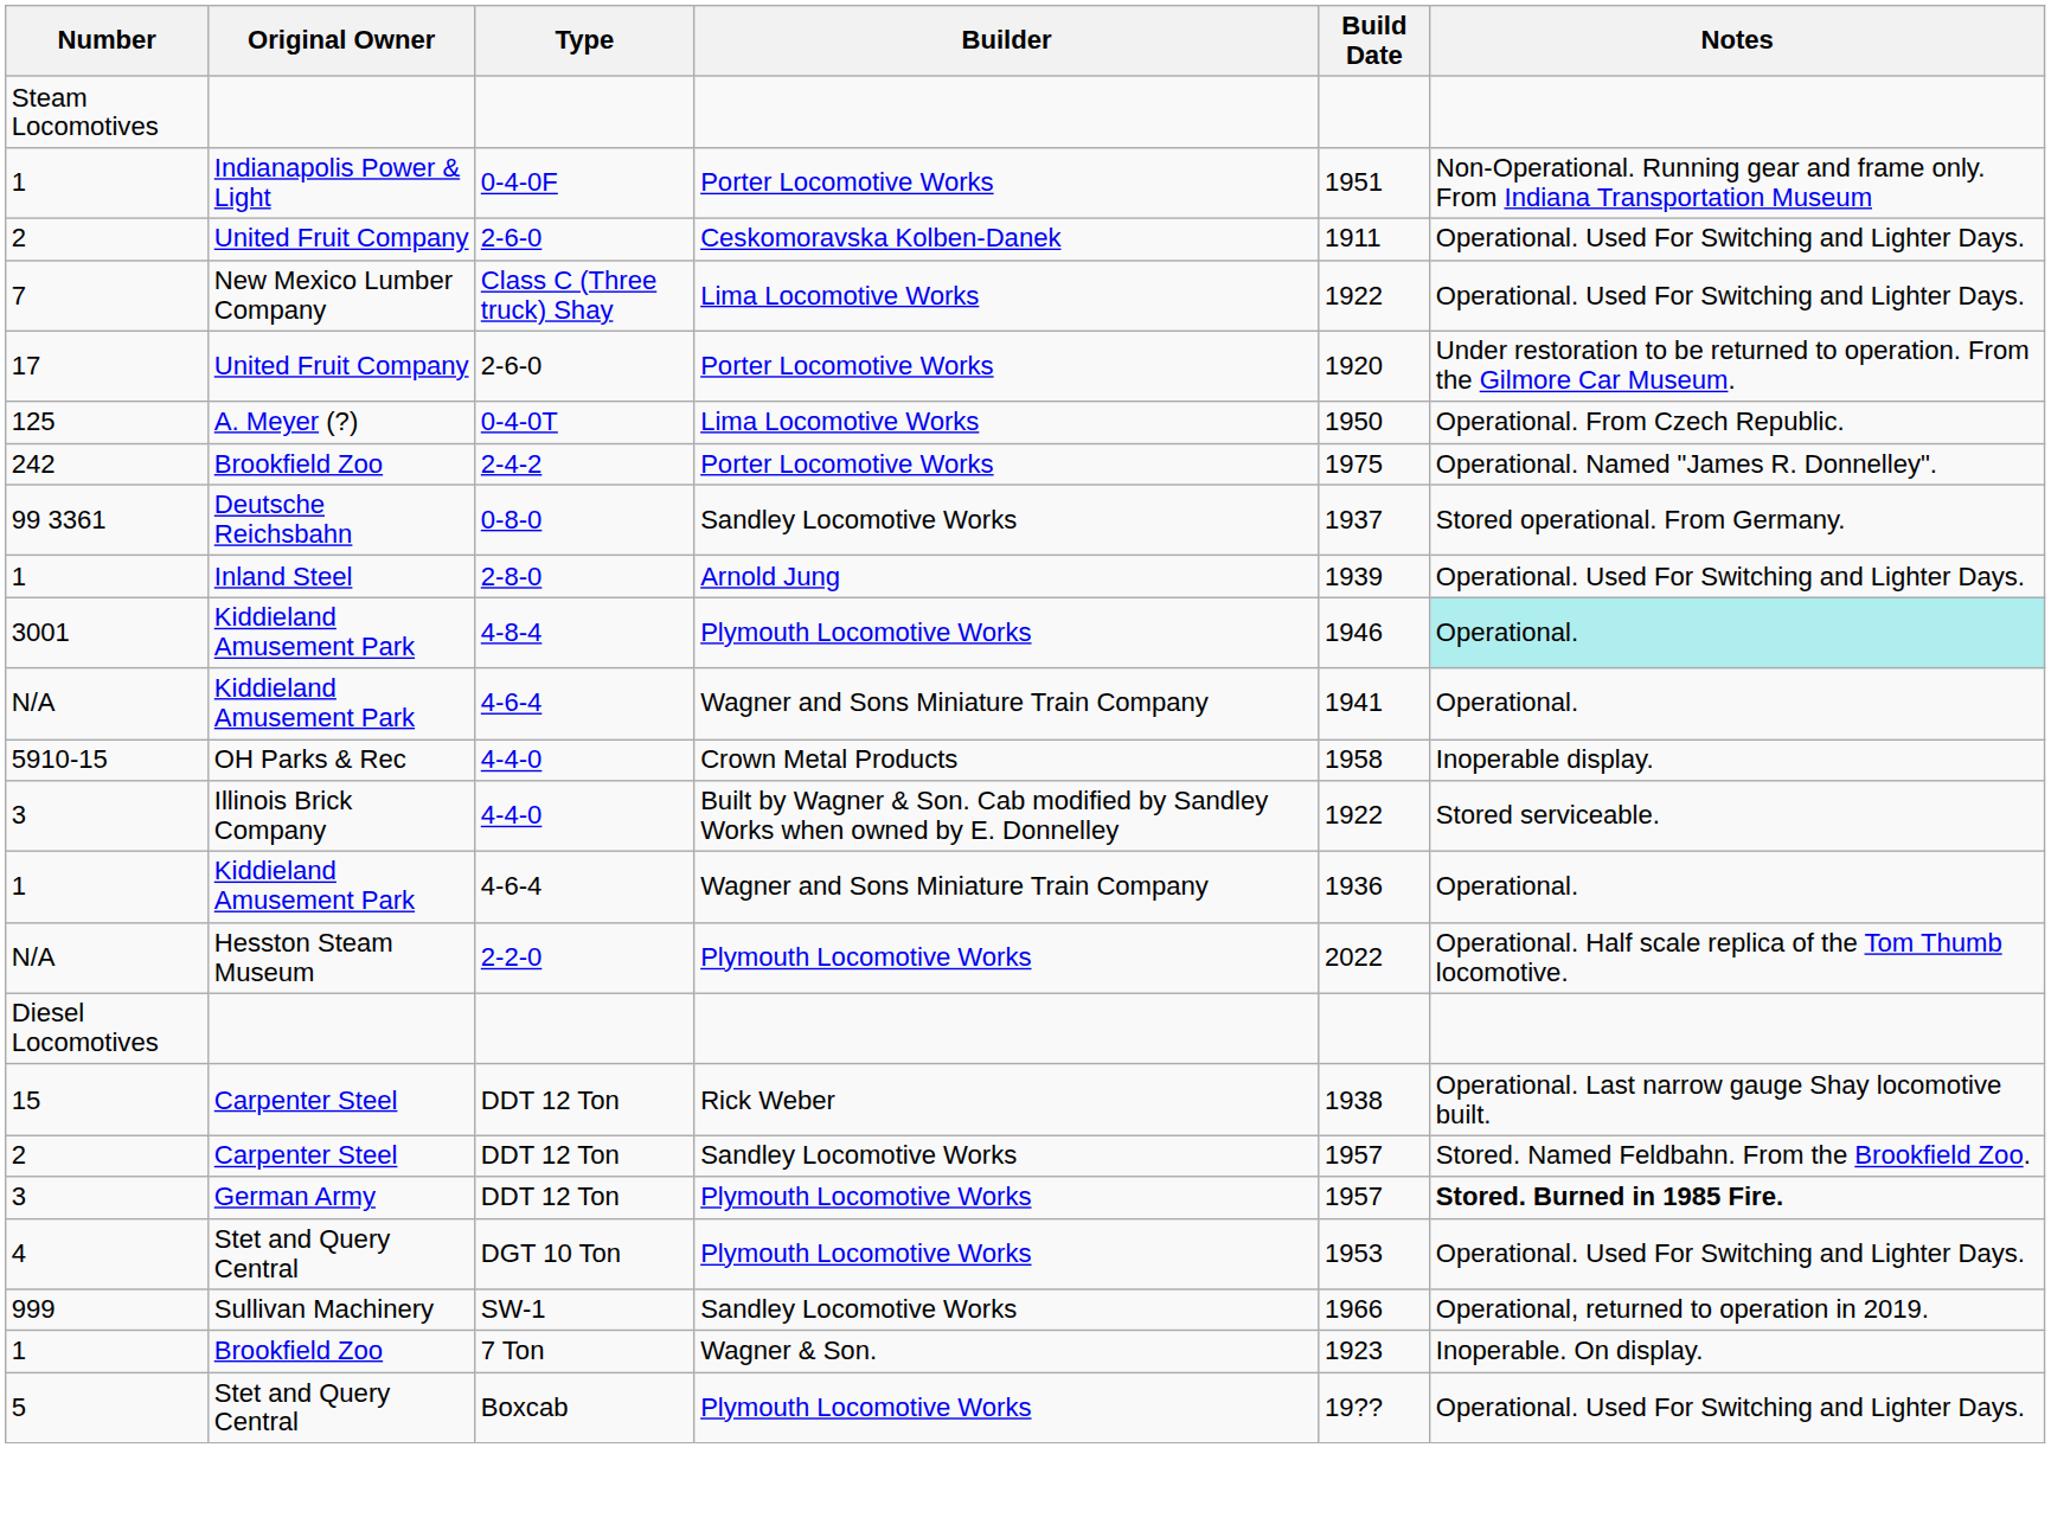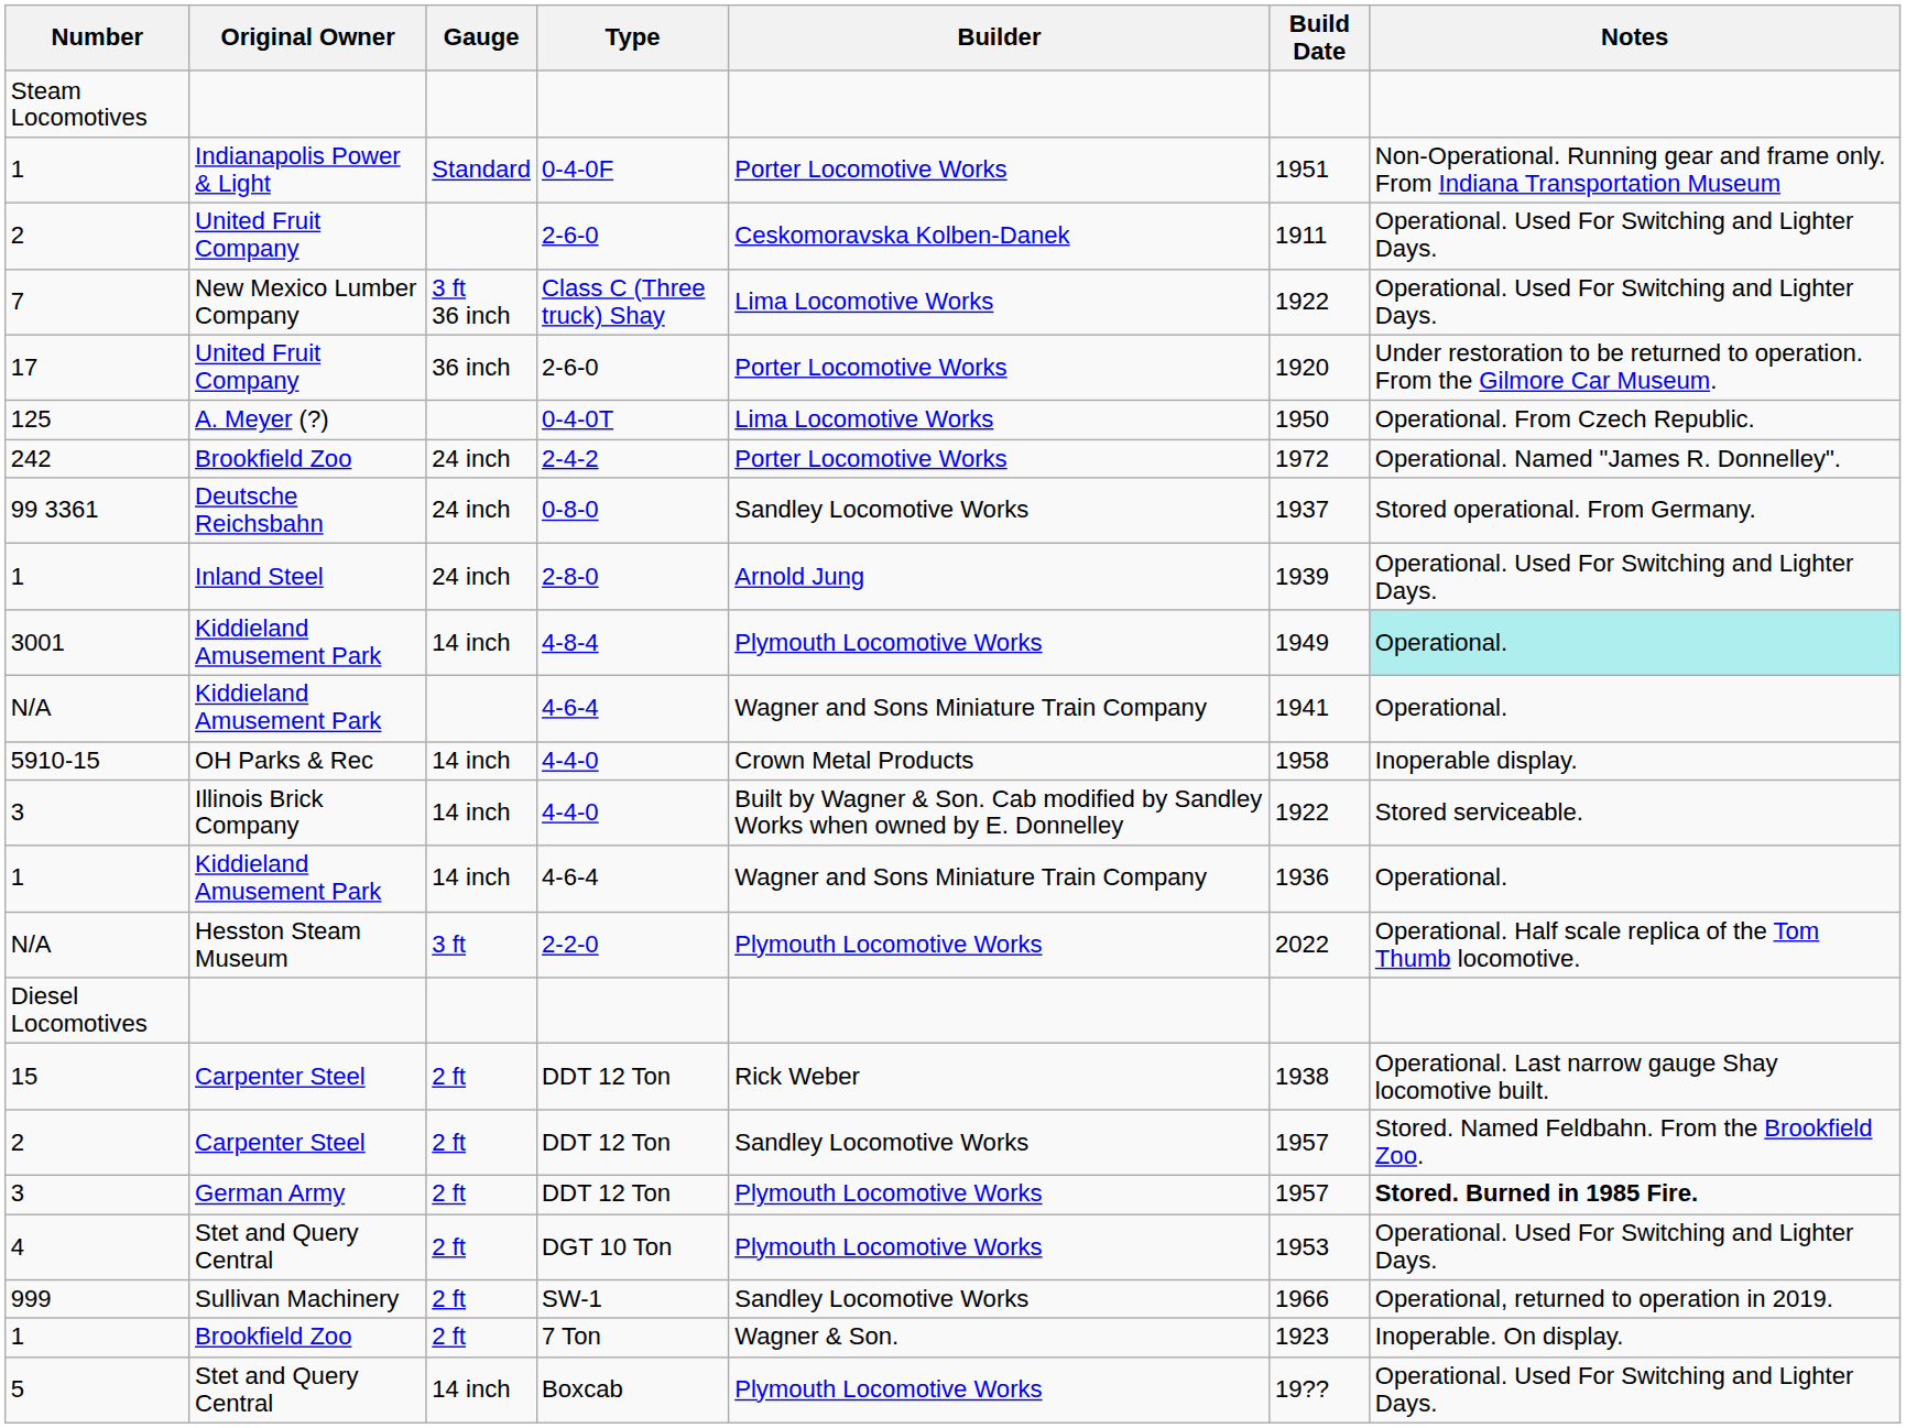+ column: Gauge | Standard | 3 ft 36 inch | 36 inch | 24 inch | 24 inch | 24 inch | 14 inch | 14 inch | 14 inch | 14 inch | 3 ft | 2 ft | 2 ft | 2 ft | 2 ft | 2 ft | 2 ft | 14 inch
242 | Build Date: 1975 -> 1972
3001 | Build Date: 1946 -> 1949
